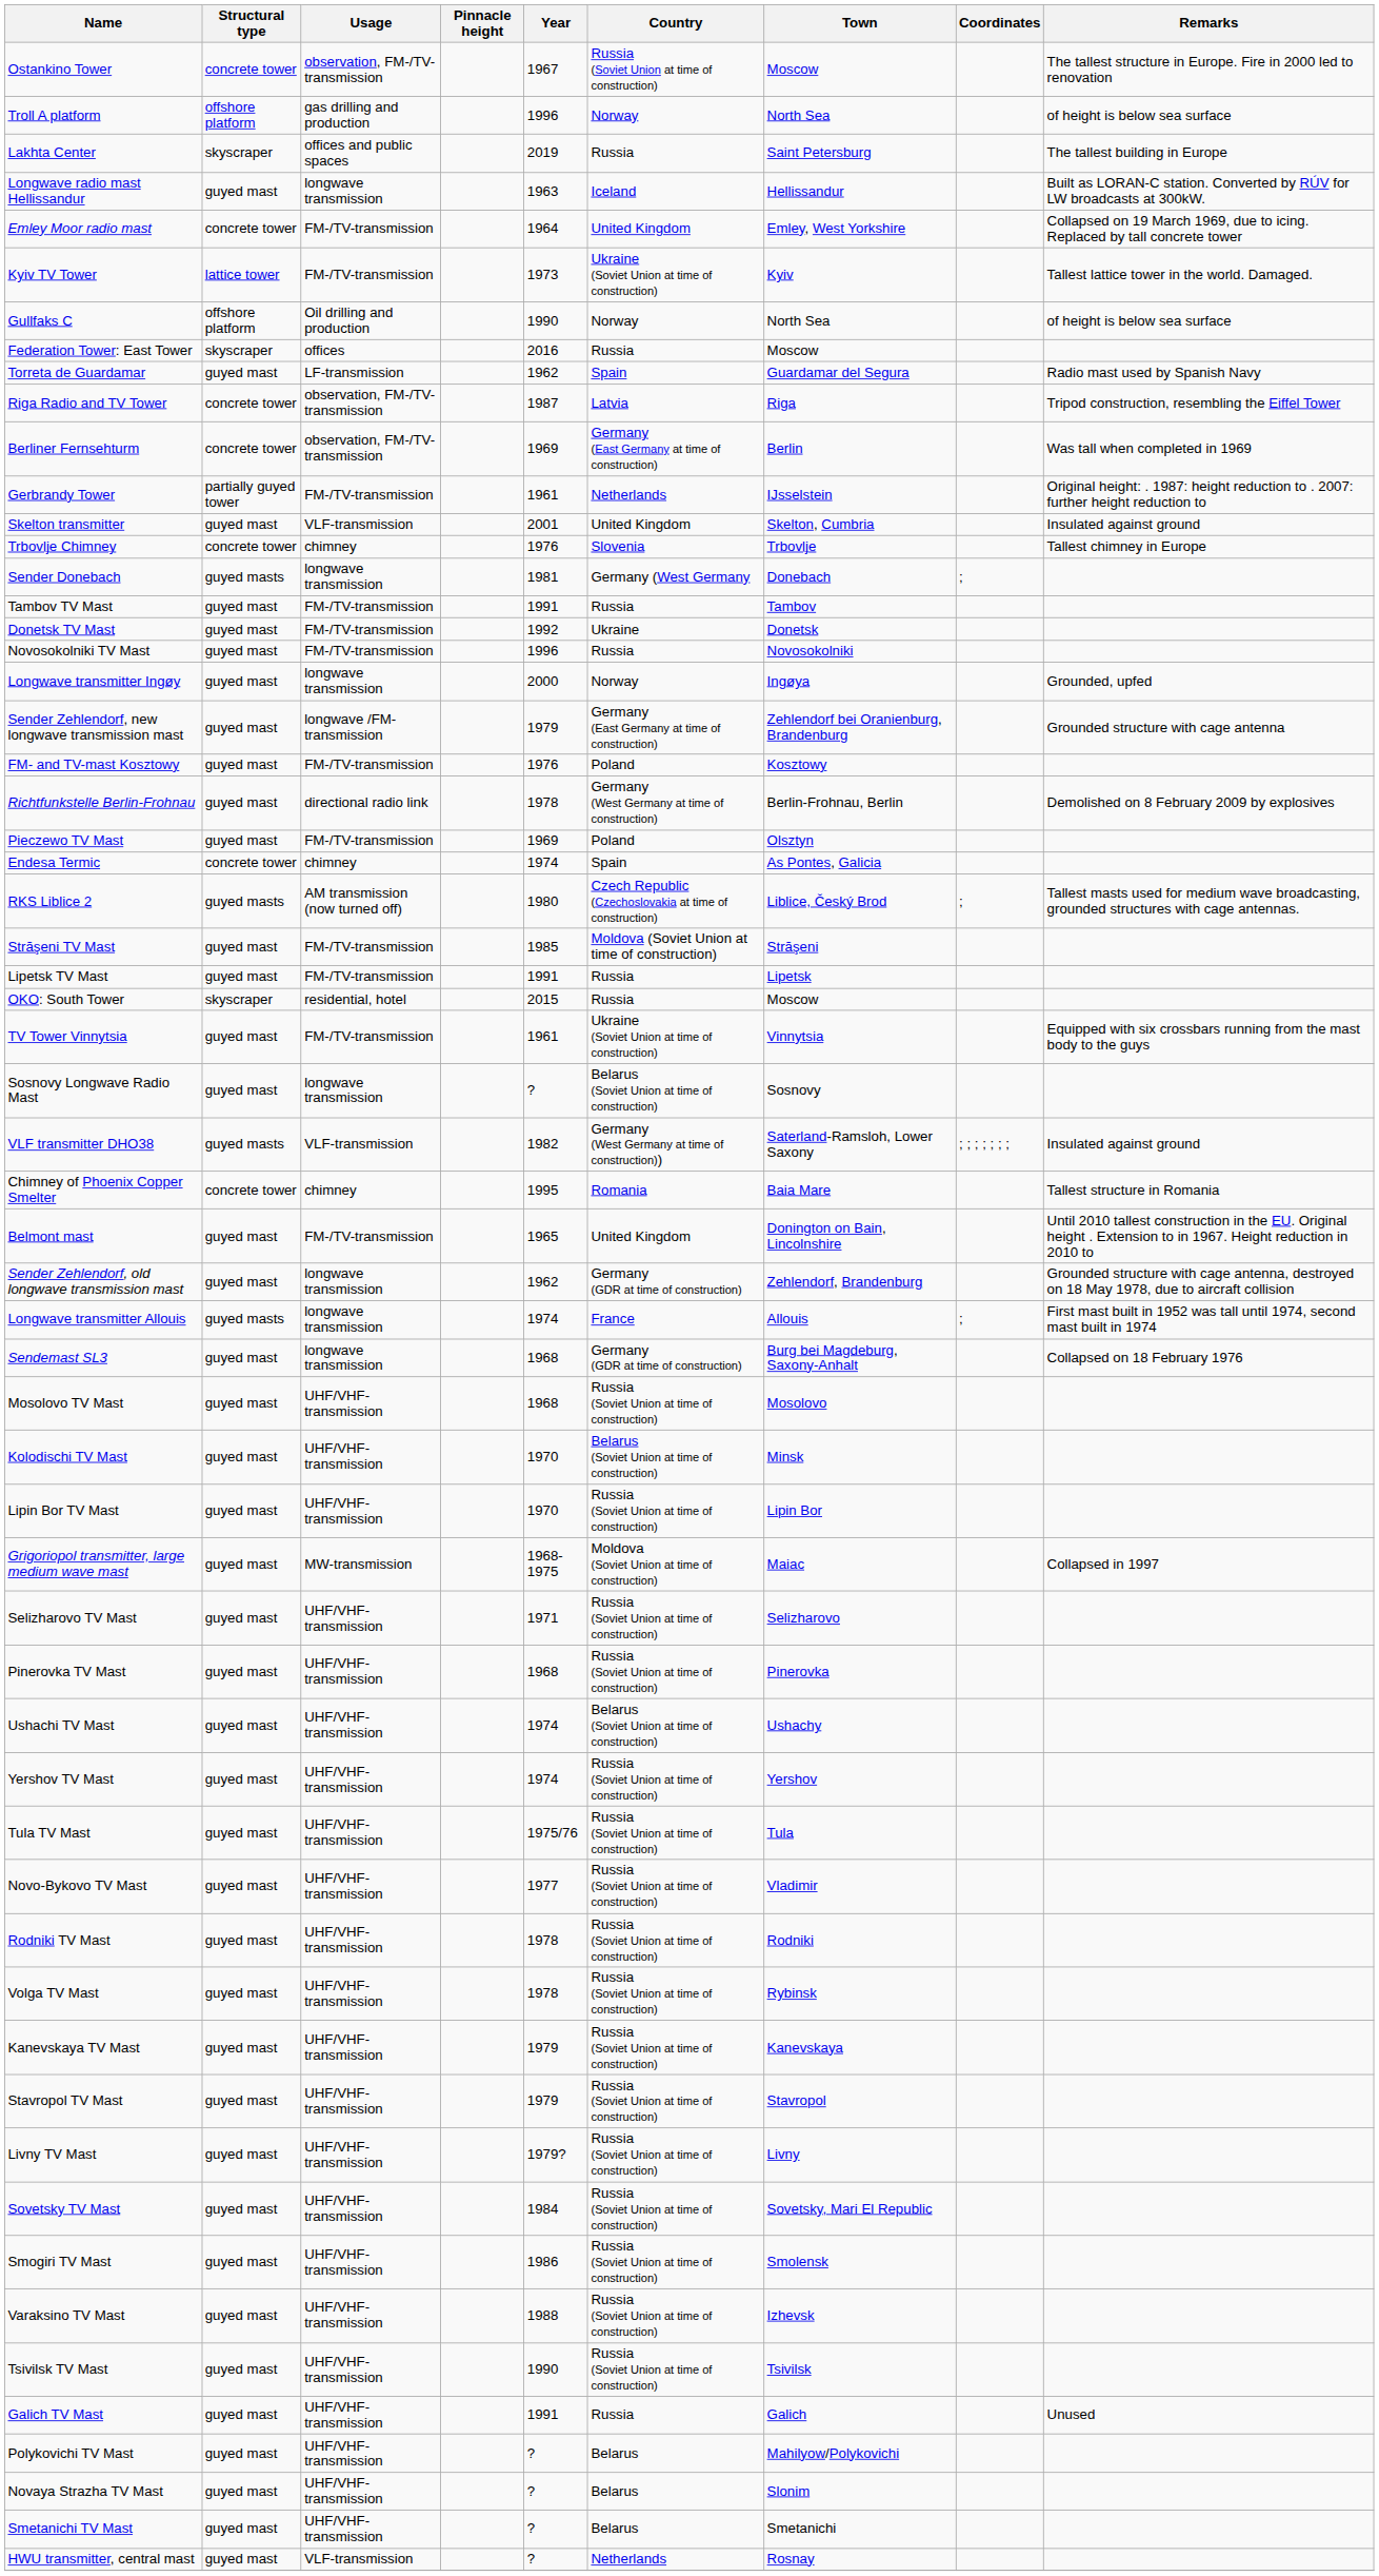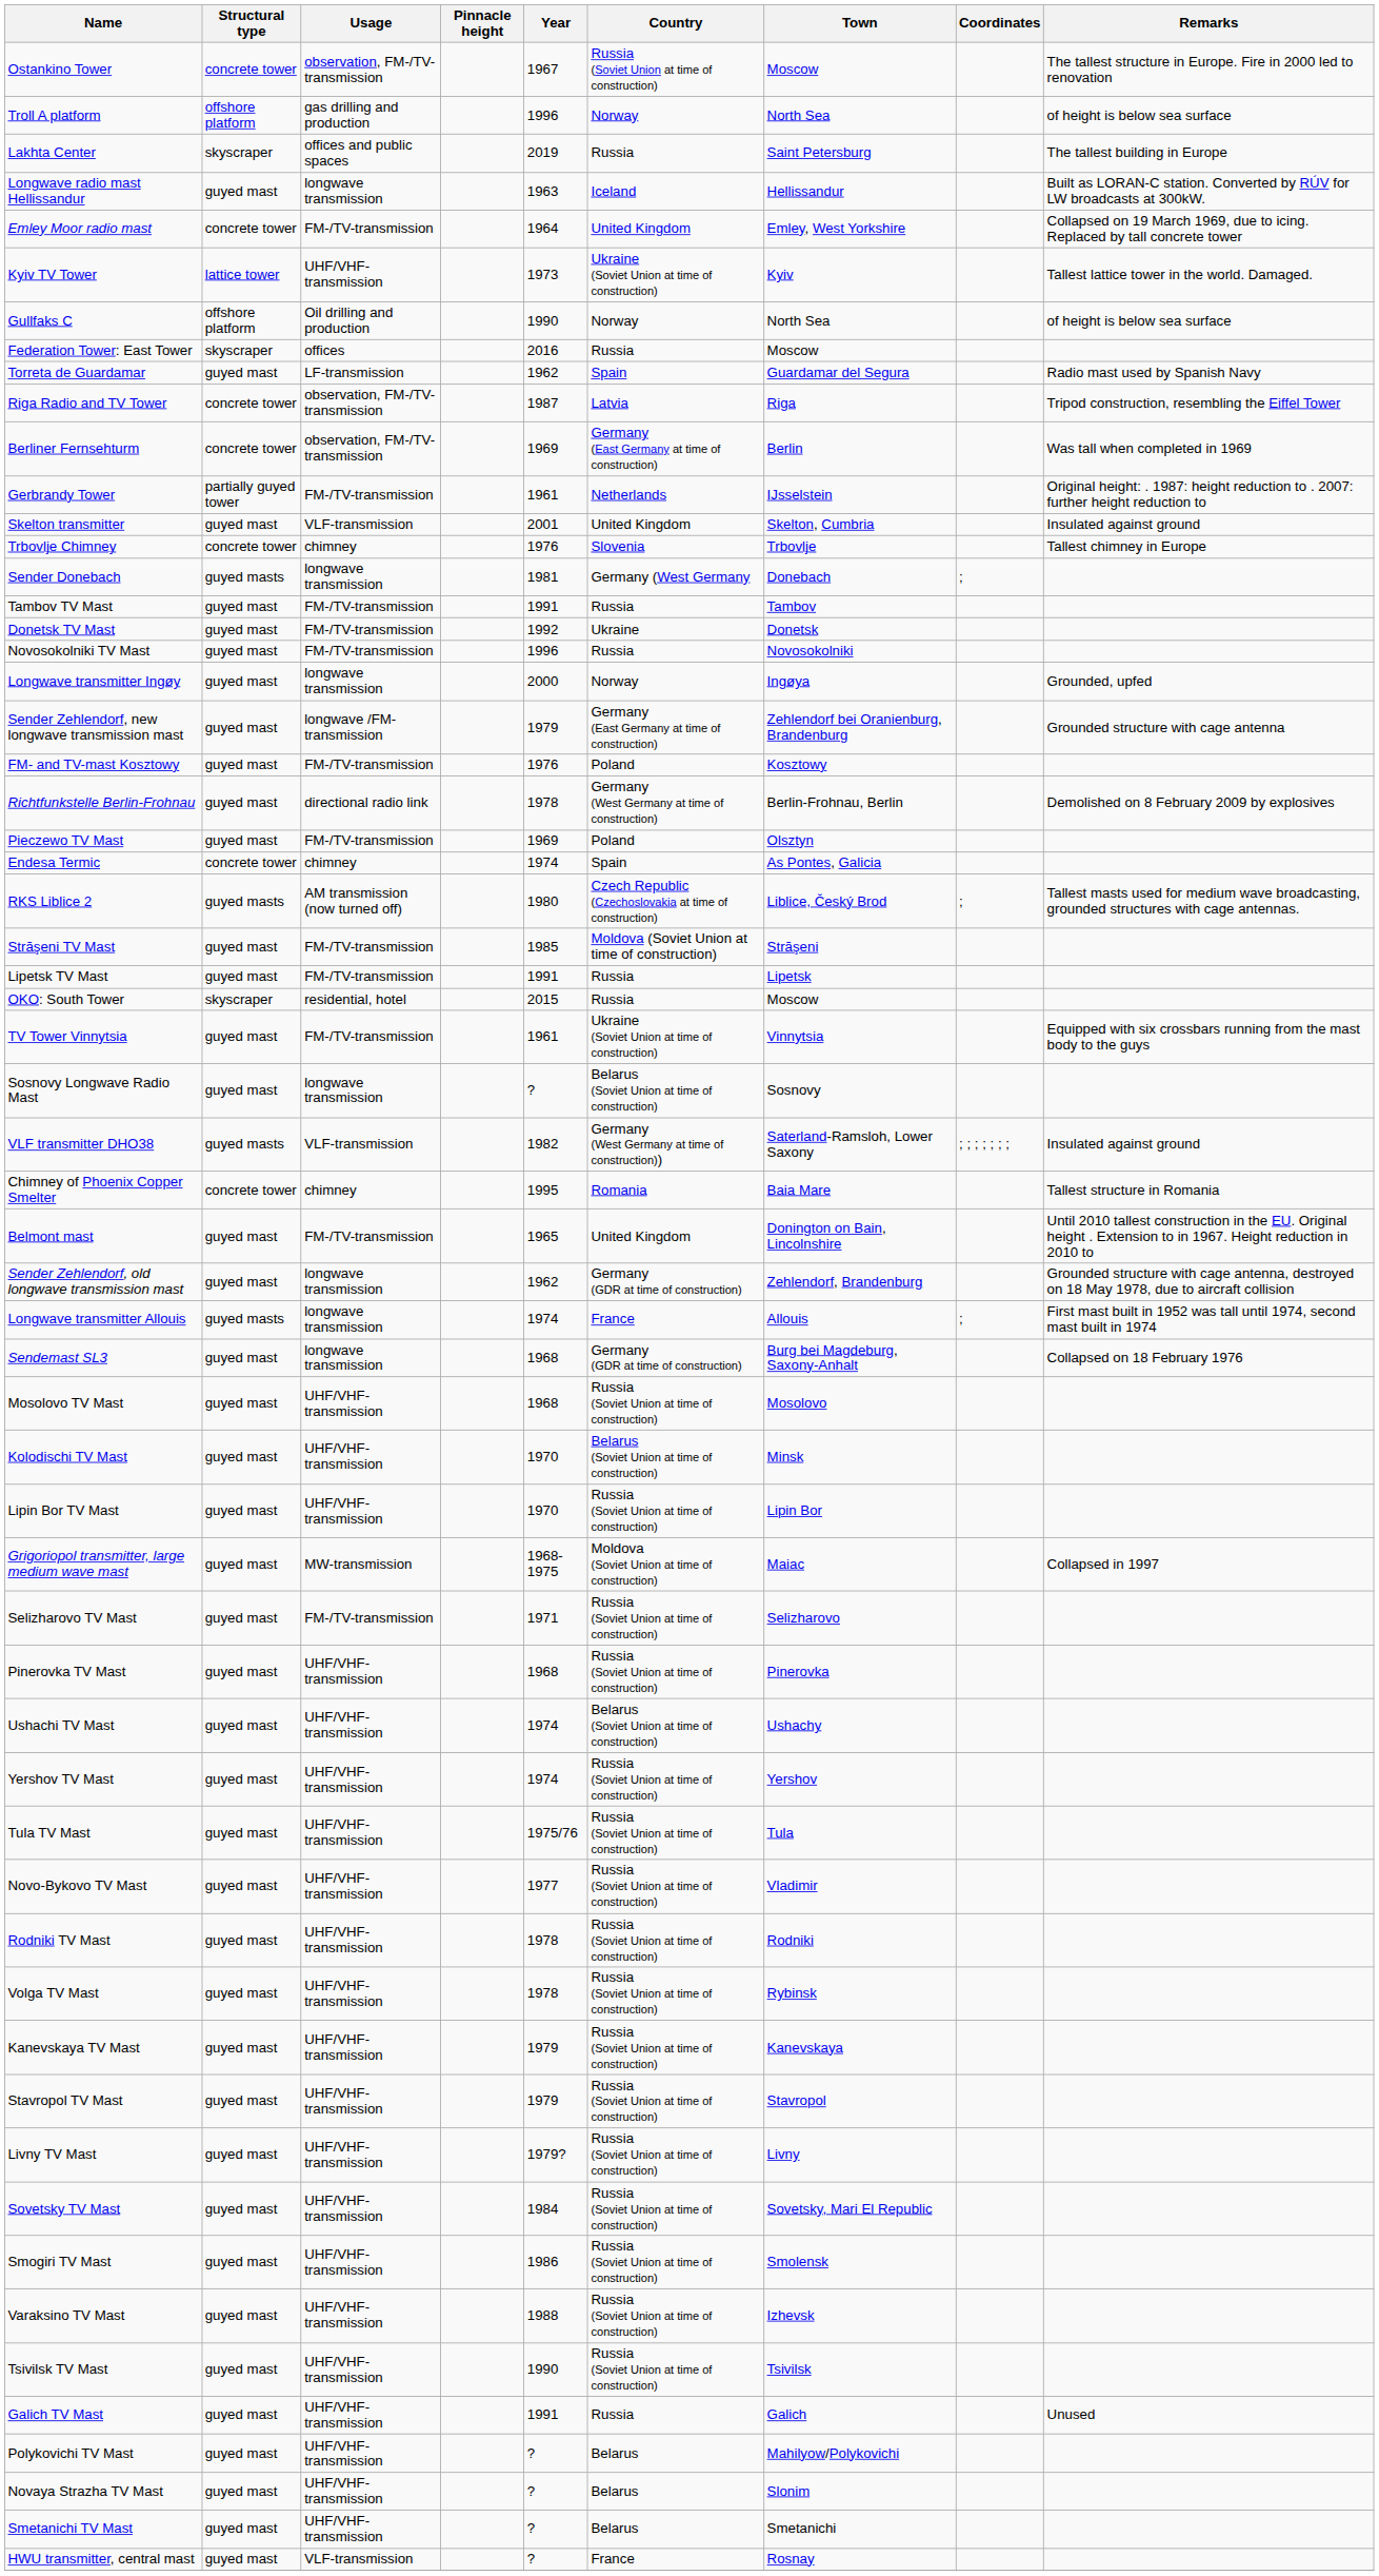Kyiv TV Tower | Usage: FM-/TV-transmission -> UHF/VHF-transmission
Selizharovo TV Mast | Usage: UHF/VHF-transmission -> FM-/TV-transmission
HWU transmitter, central mast | Country: Netherlands -> France
